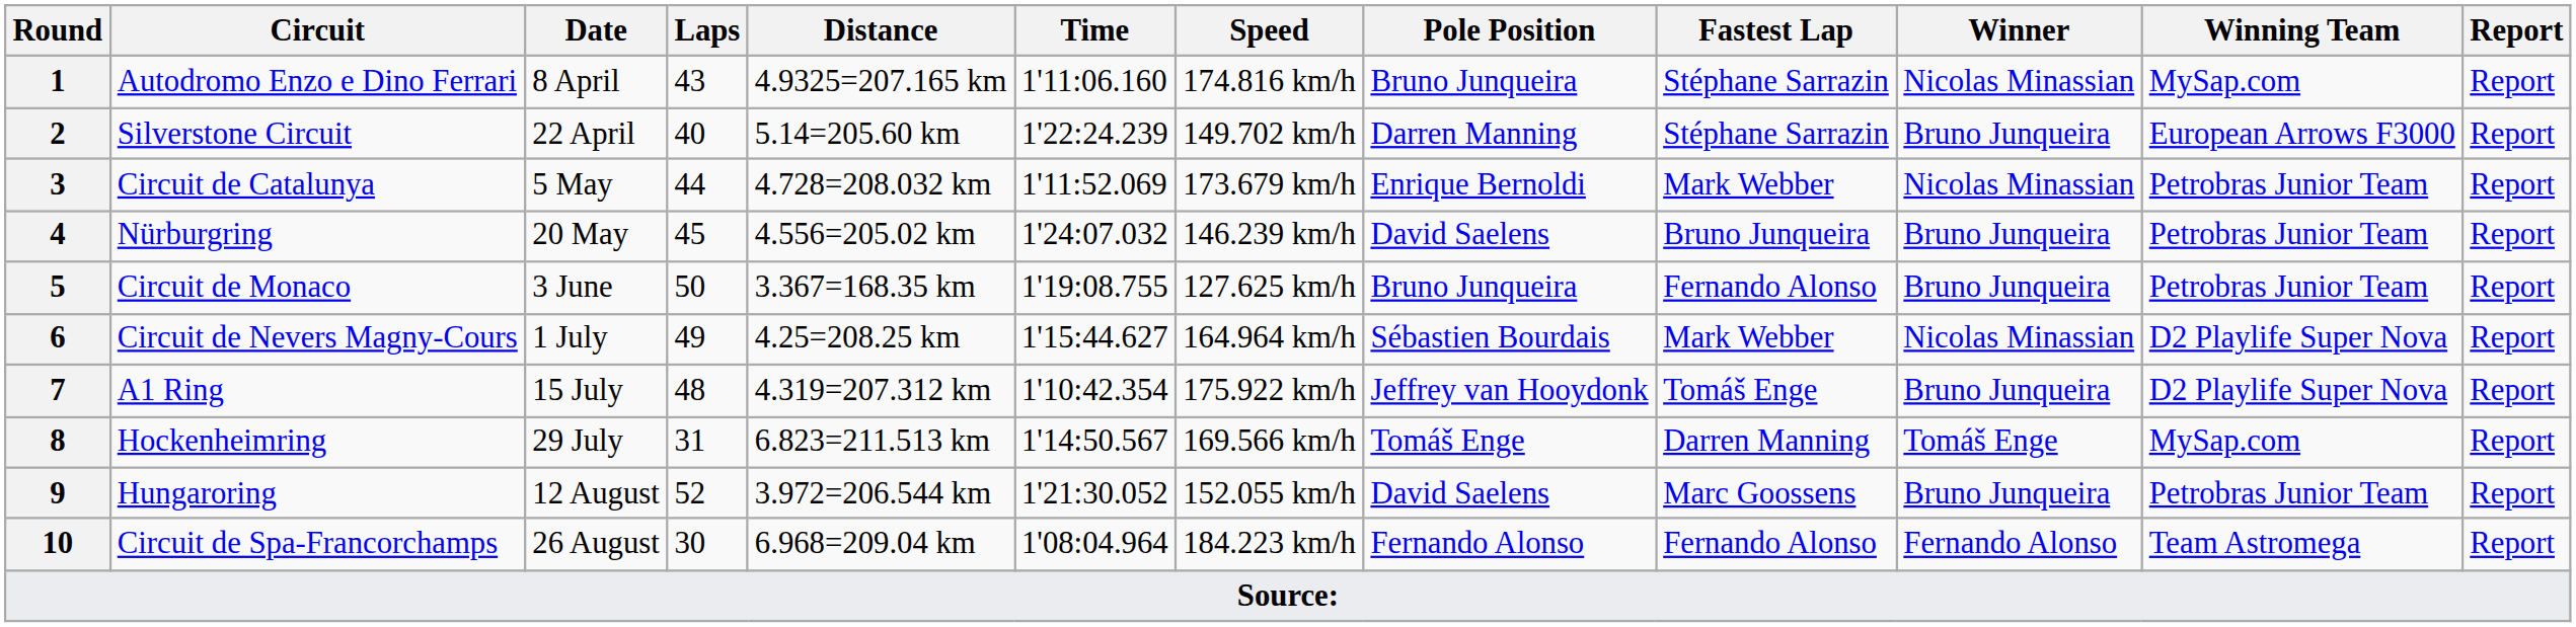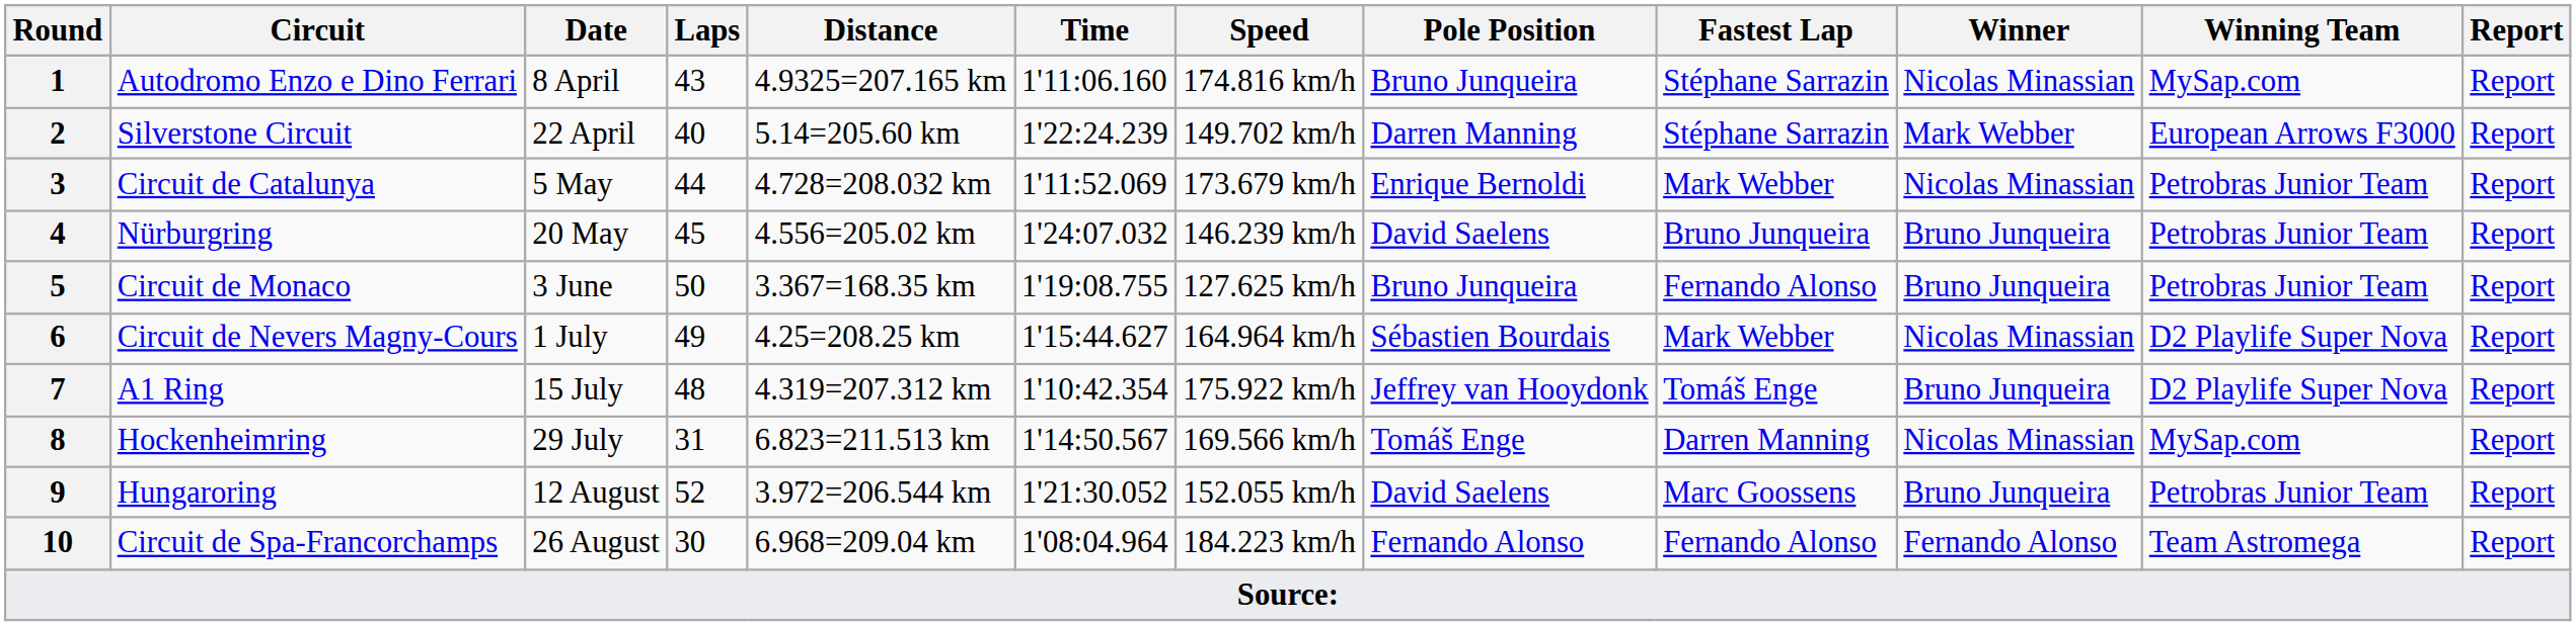2 | Winner: Bruno Junqueira -> Mark Webber
8 | Winner: Tomáš Enge -> Nicolas Minassian
